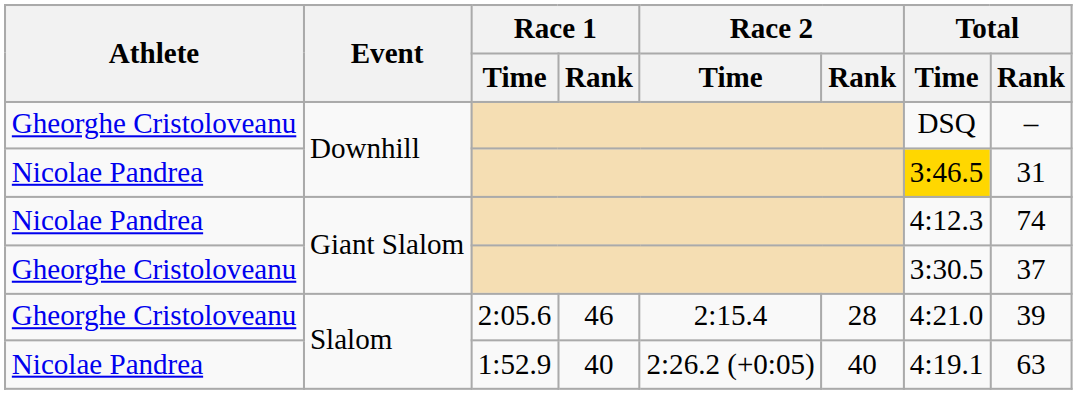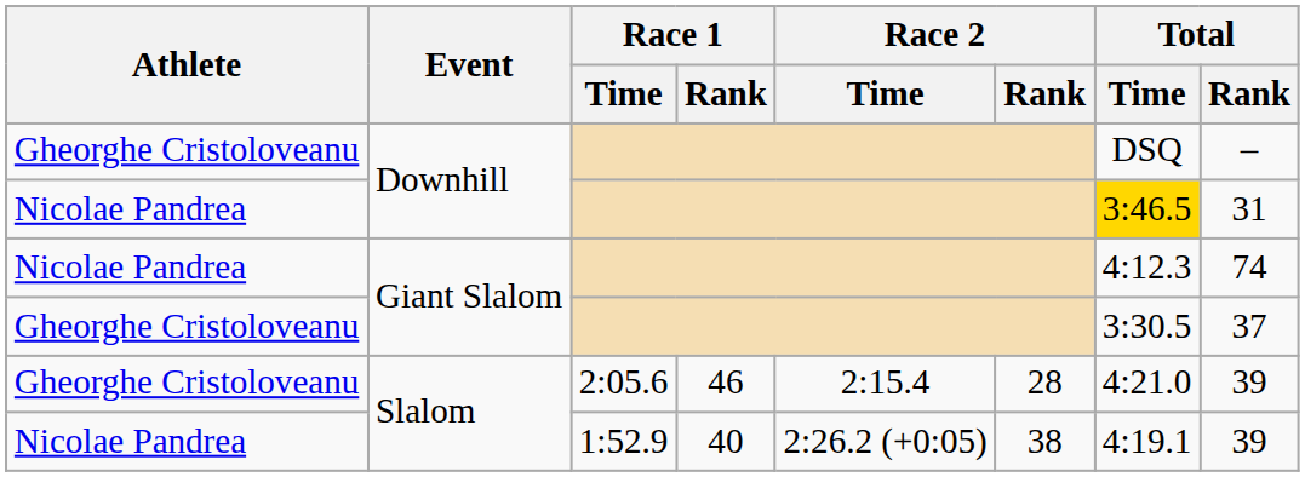Nicolae Pandrea / Slalom | Race 2 / Rank: 40 -> 38
Nicolae Pandrea / Slalom | Total / Rank: 63 -> 39
